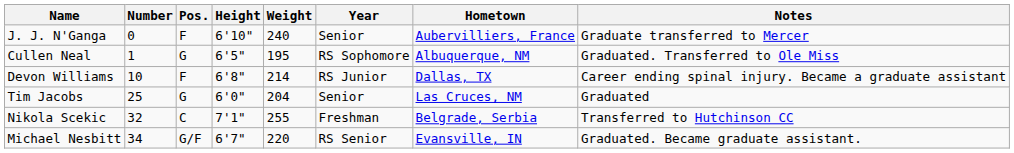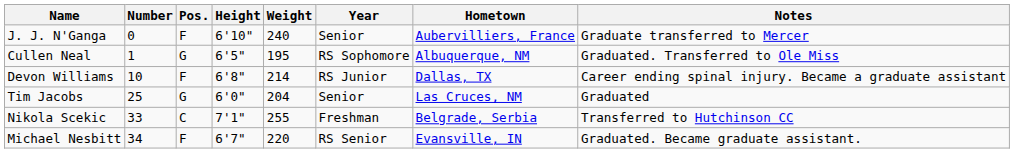Nikola Scekic | Number: 32 -> 33
Michael Nesbitt | Pos.: G/F -> F
